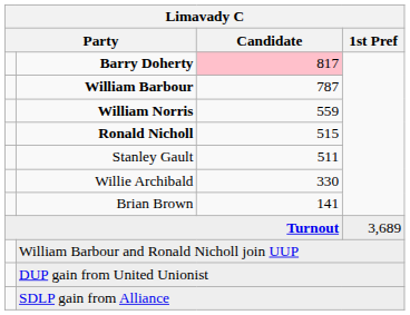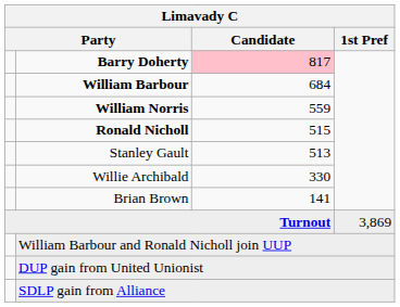William Barbour | Candidate: 787 -> 684
Stanley Gault | Candidate: 511 -> 513
Turnout | 1st Pref: 3,689 -> 3,869
